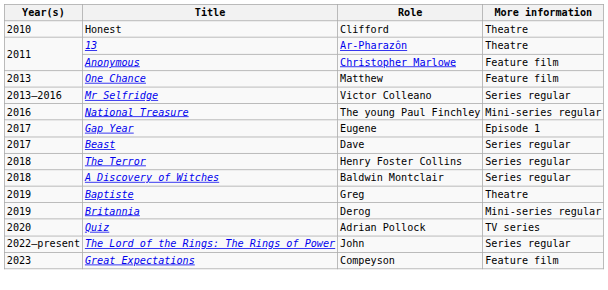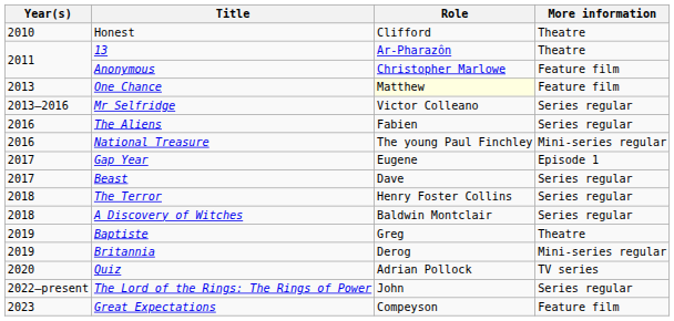One Chance | Role: no background -> lightyellow background
+ row: 2016 | The Aliens | Fabien | Series regular
